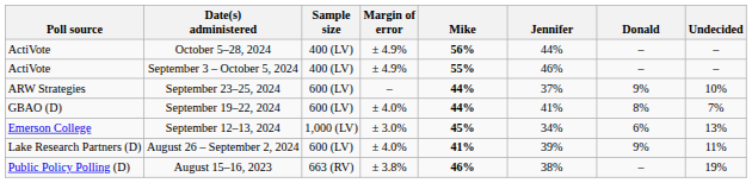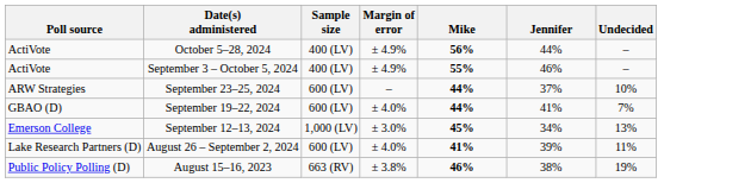- column: Donald | – | – | 9% | 8% | 6% | 9% | –
